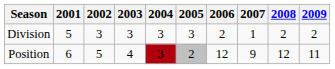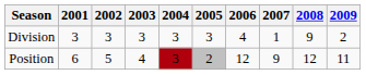Division | 2001: 5 -> 3
Division | 2006: 2 -> 4
Division | 2008: 2 -> 9
